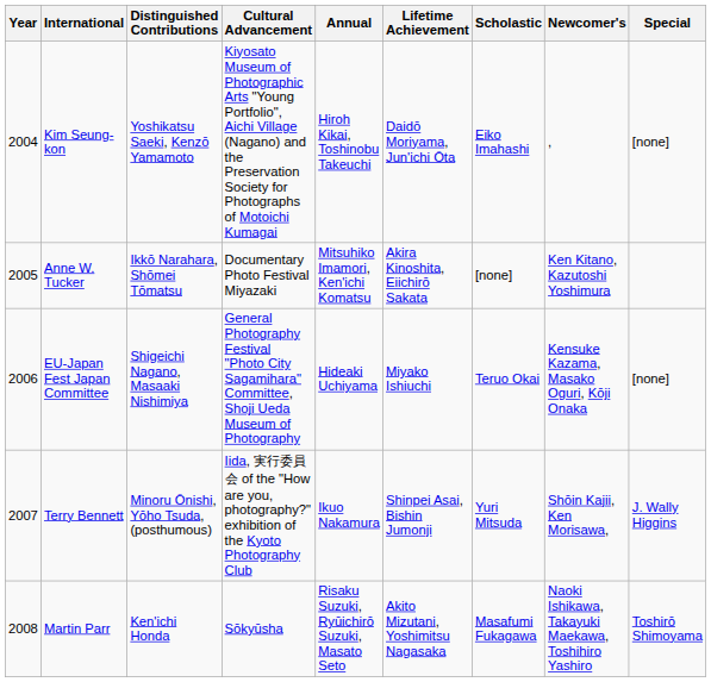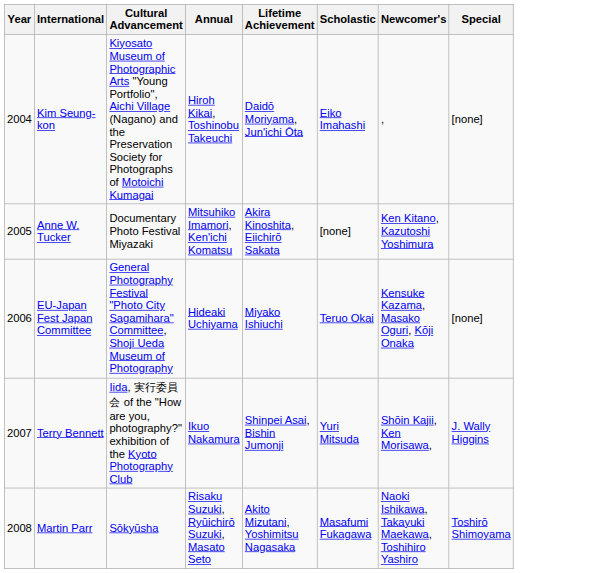- column: Distinguished Contributions | Yoshikatsu Saeki, Kenzō Yamamoto | Ikkō Narahara, Shōmei Tōmatsu | Shigeichi Nagano, Masaaki Nishimiya | Minoru Ōnishi, Yōho Tsuda, (posthumous) | Ken'ichi Honda
